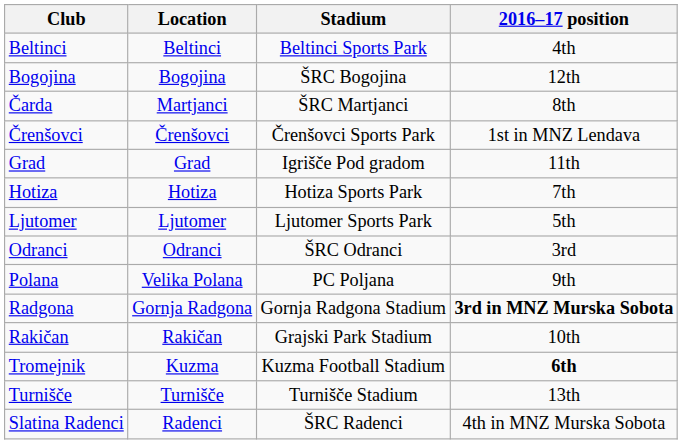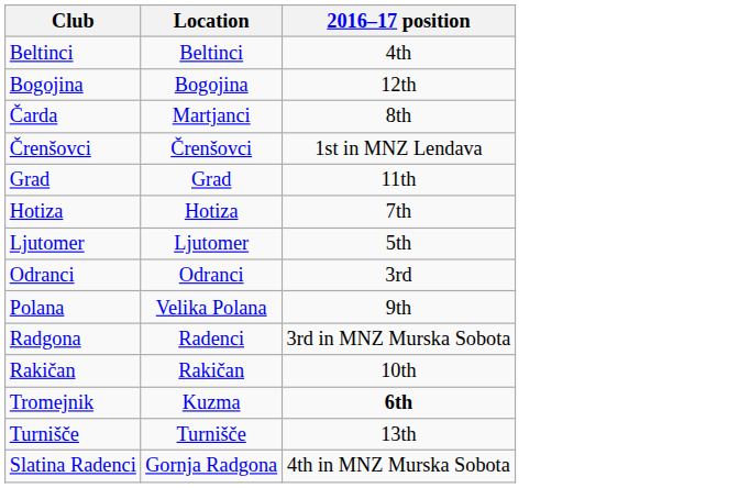- column: Stadium | Beltinci Sports Park | ŠRC Bogojina | ŠRC Martjanci | Črenšovci Sports Park | Igrišče Pod gradom | Hotiza Sports Park | Ljutomer Sports Park | ŠRC Odranci | PC Poljana | Gornja Radgona Stadium | Grajski Park Stadium | Kuzma Football Stadium | Turnišče Stadium | ŠRC Radenci
Radgona | Location: Gornja Radgona -> Radenci
Radgona | 2016–17 position: bold -> normal
Slatina Radenci | Location: Radenci -> Gornja Radgona
